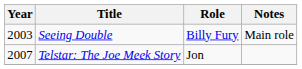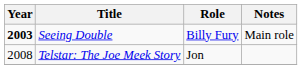Seeing Double | Year: normal -> bold
Telstar: The Joe Meek Story | Year: 2007 -> 2008
